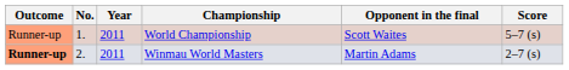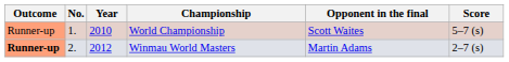World Championship | Year: 2011 -> 2010
Winmau World Masters | Year: 2011 -> 2012
